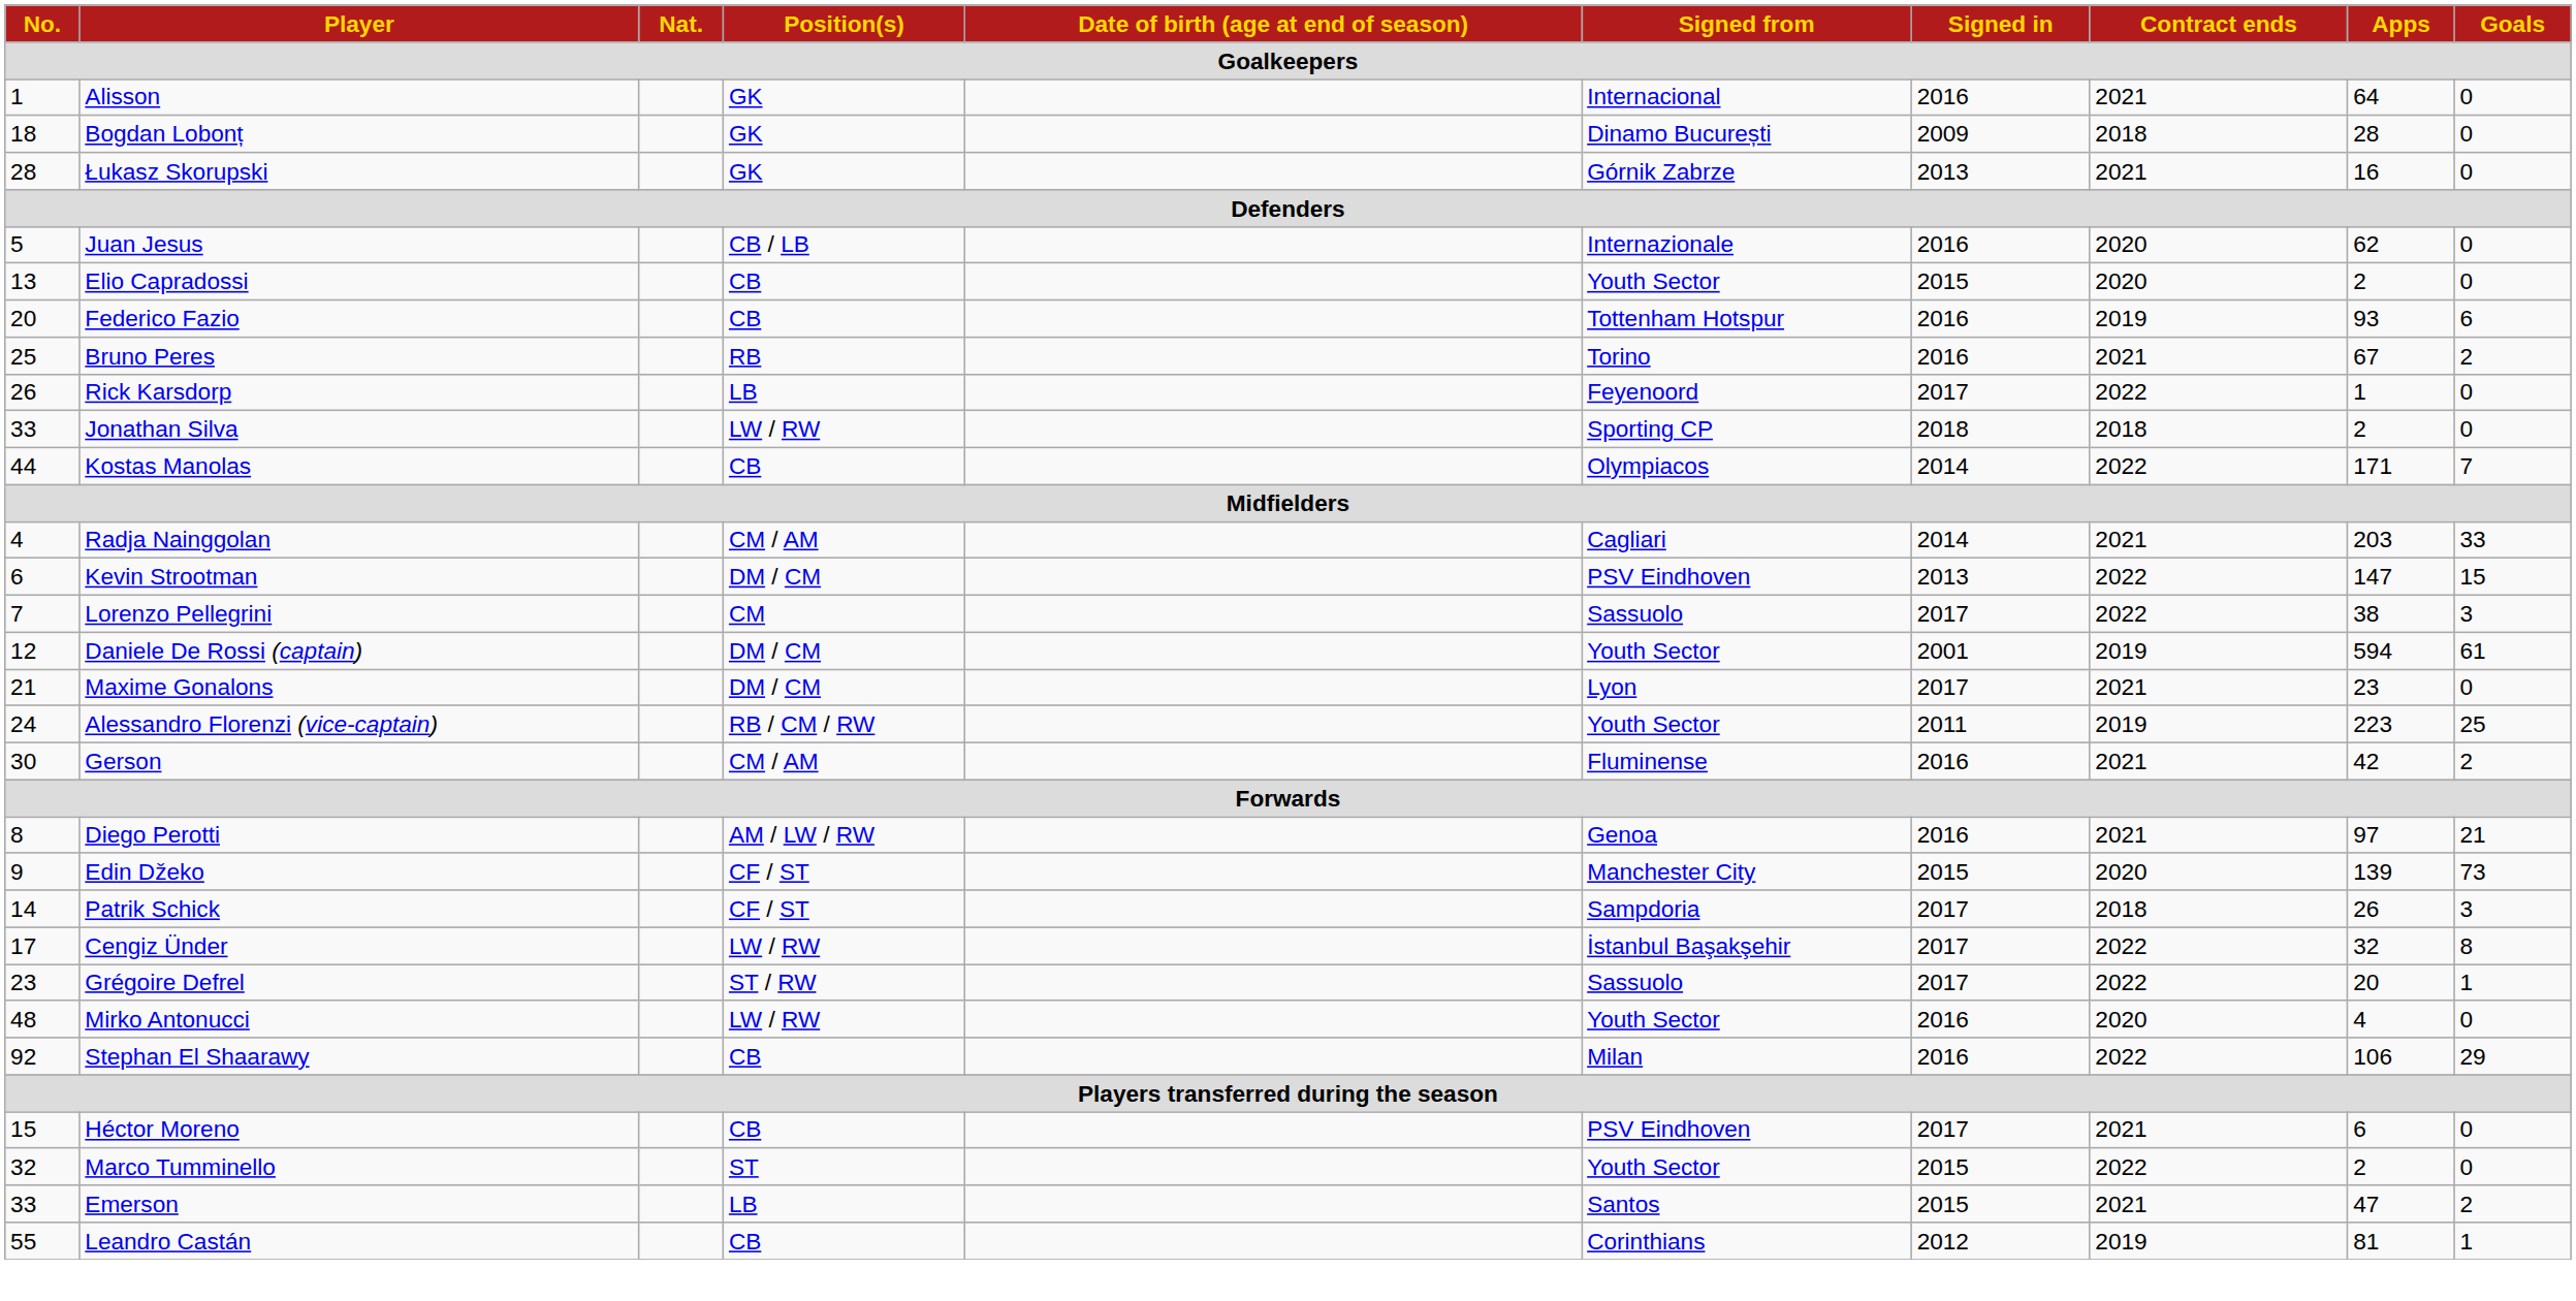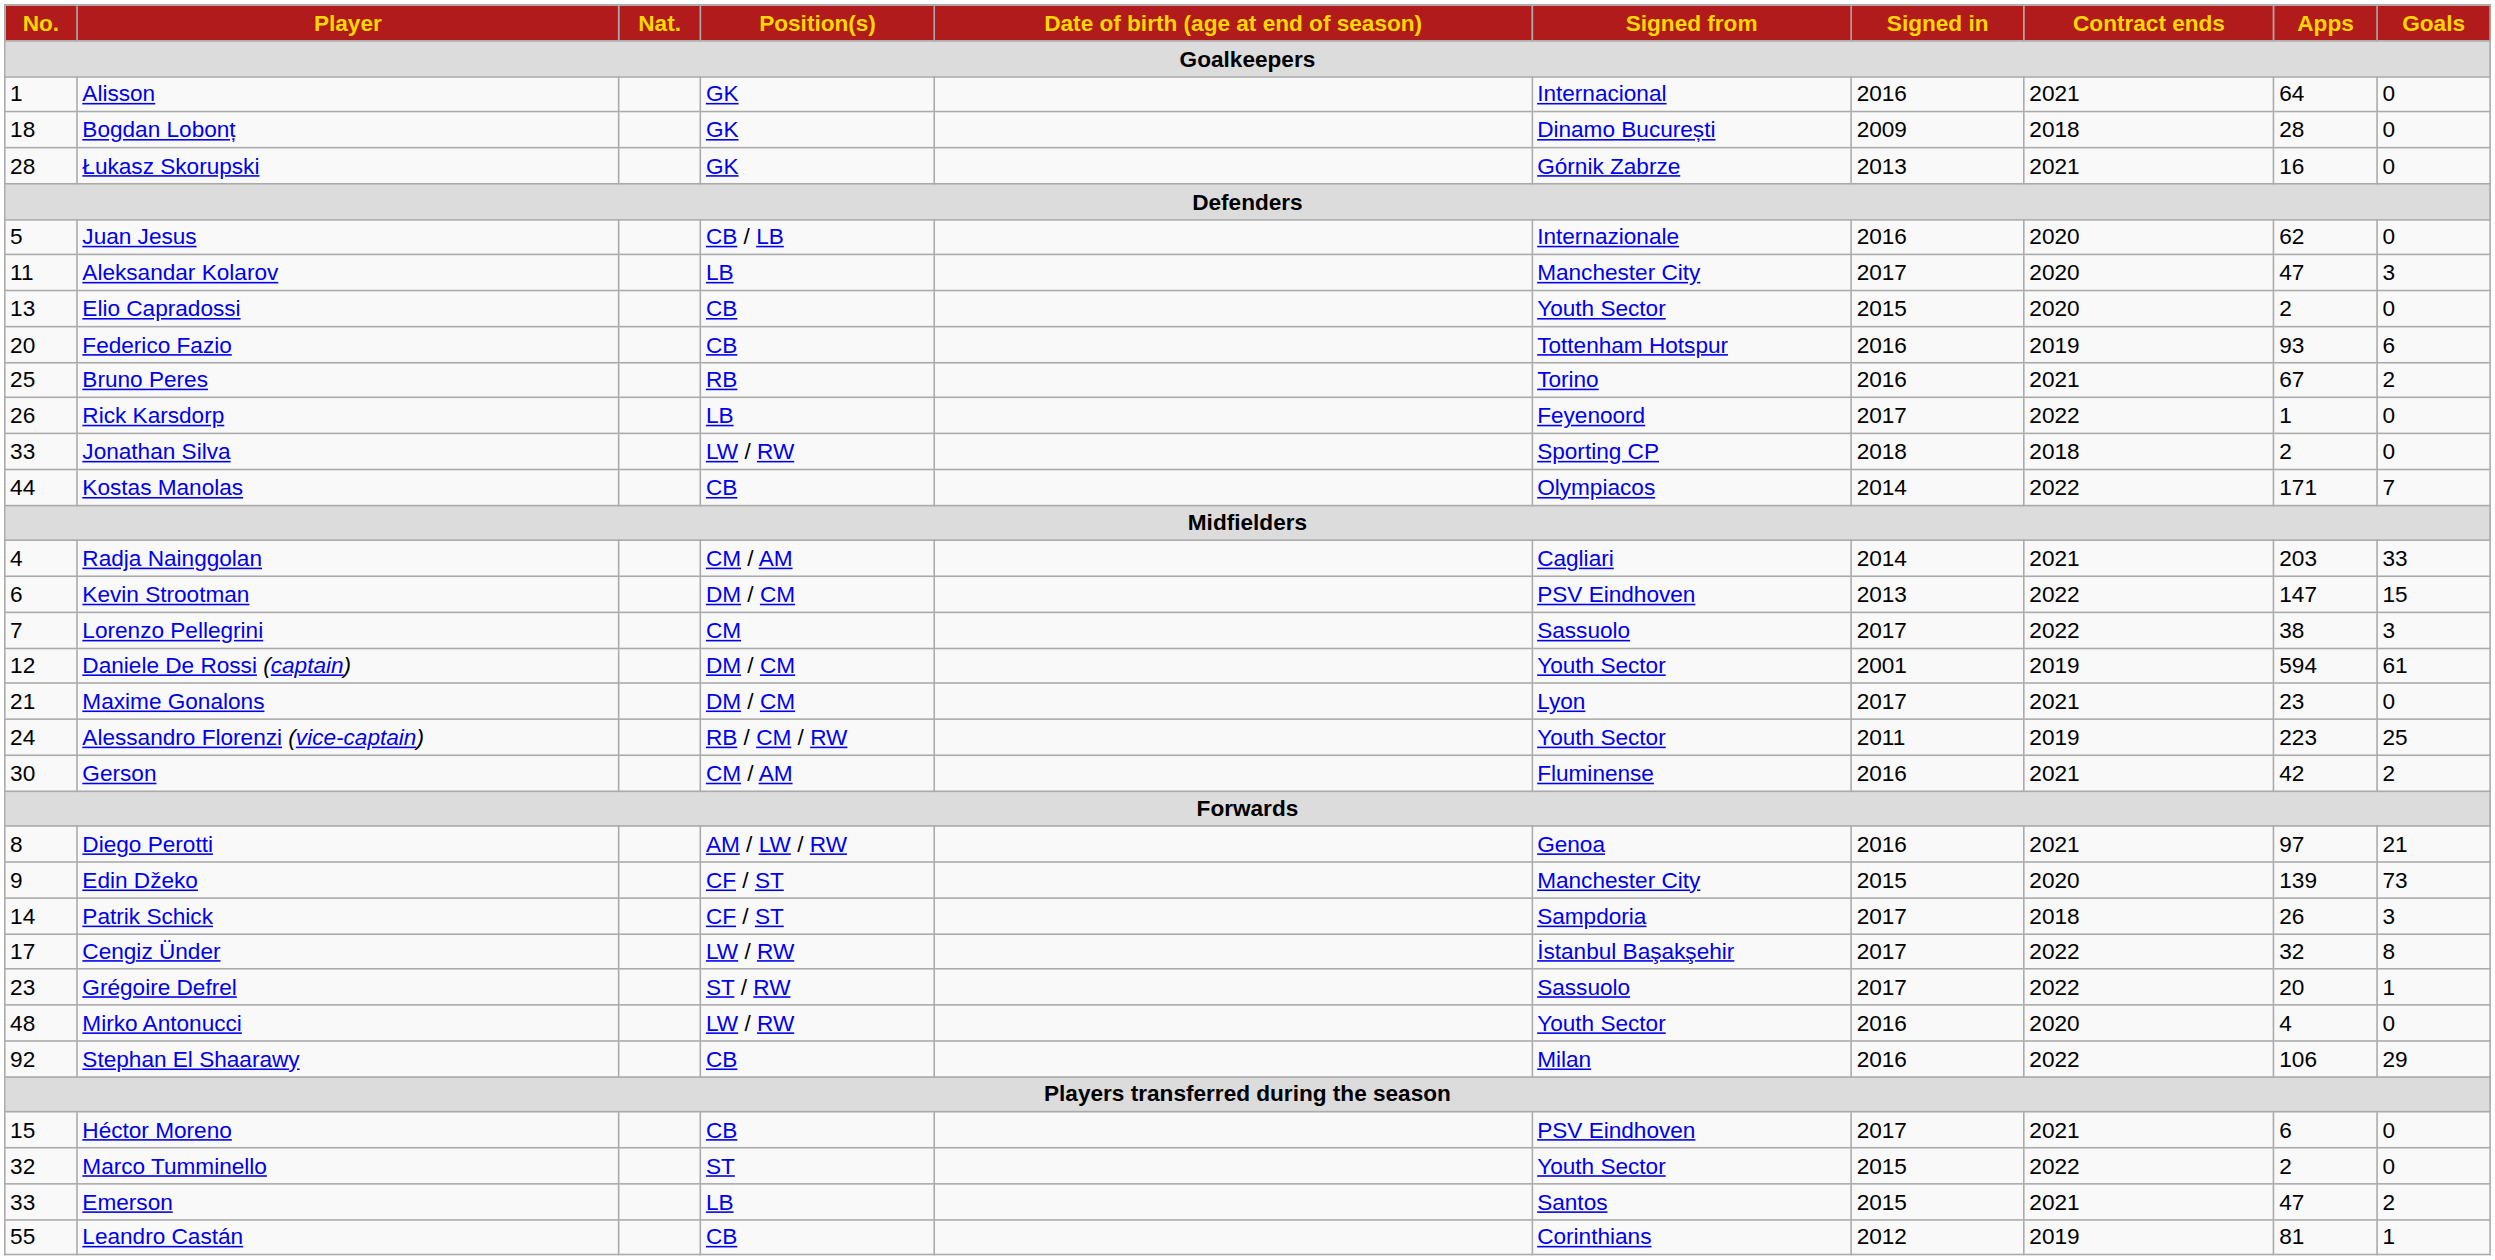+ row: 11 | Aleksandar Kolarov | LB | Manchester City | 2017 | 2020 | 47 | 3
